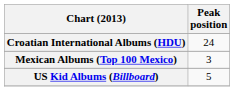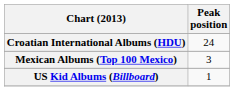US Kid Albums (Billboard) | Peak position: 5 -> 1
